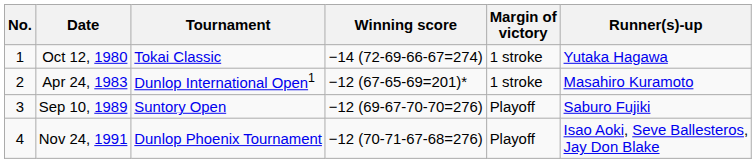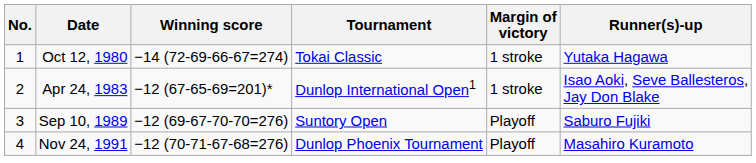columns swapped: Tournament <-> Winning score
Apr 24, 1983 | Runner(s)-up: Masahiro Kuramoto -> Isao Aoki, Seve Ballesteros, Jay Don Blake
Nov 24, 1991 | Runner(s)-up: Isao Aoki, Seve Ballesteros, Jay Don Blake -> Masahiro Kuramoto
